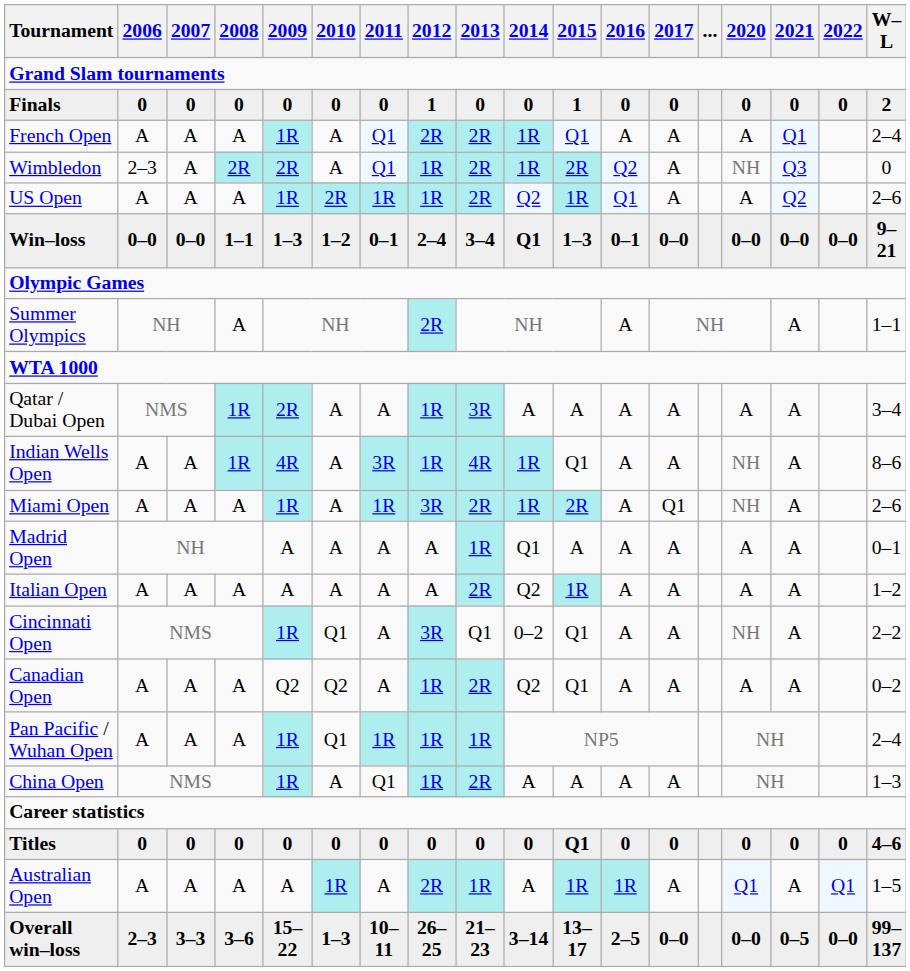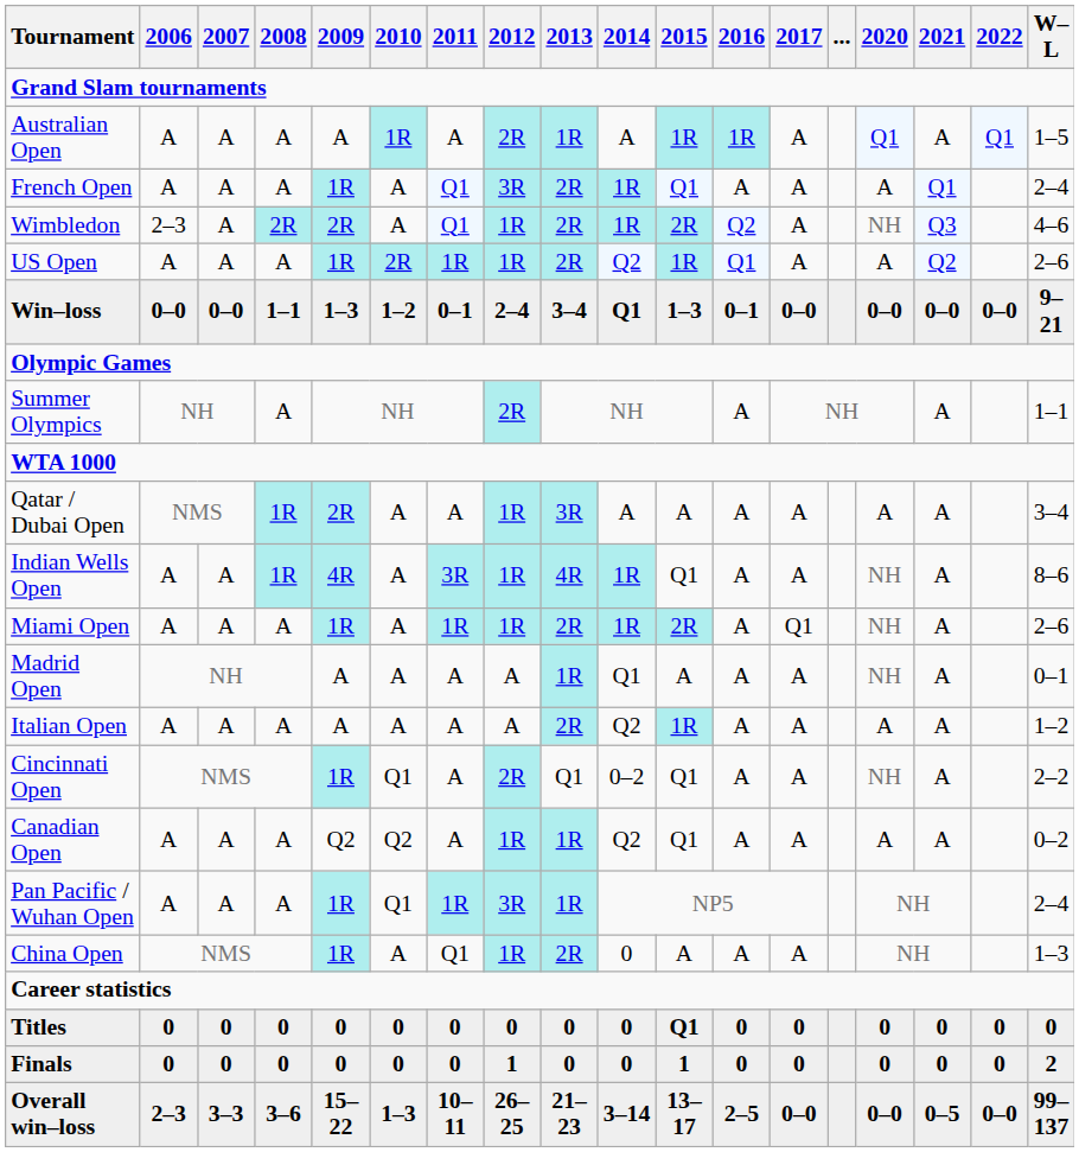rows swapped: Australian Open <-> Finals
French Open | 2012: 2R -> 3R
Wimbledon | W–L: 0 -> 4–6
Miami Open | 2012: 3R -> 1R
Madrid Open | 2020: A -> NH
Cincinnati Open | 2012: 3R -> 2R
Canadian Open | 2013: 2R -> 1R
Pan Pacific / Wuhan Open | 2012: 1R -> 3R
China Open | 2014: A -> 0
Titles | W–L: 4–6 -> 0
